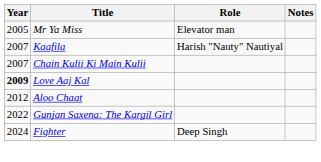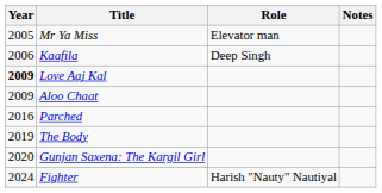Kaafila | Year: 2007 -> 2006
Kaafila | Role: Harish "Nauty" Nautiyal -> Deep Singh
- row: 2007 | Chain Kulii Ki Main Kulii
Aloo Chaat | Year: 2012 -> 2009
+ row: 2016 | Parched
+ row: 2019 | The Body
Gunjan Saxena: The Kargil Girl | Year: 2022 -> 2020
Fighter | Role: Deep Singh -> Harish "Nauty" Nautiyal
